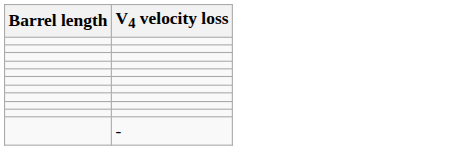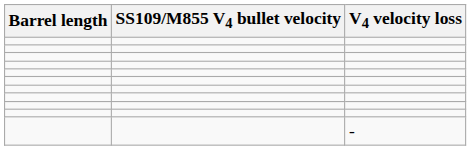+ column: SS109/M855 V4 bullet velocity
